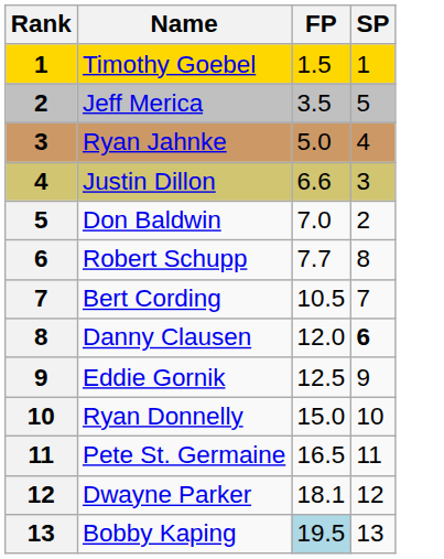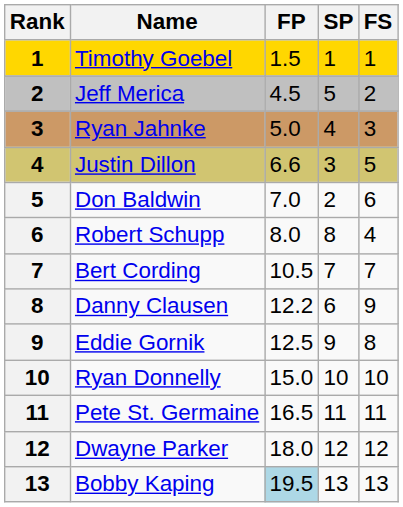+ column: FS | 1 | 2 | 3 | 5 | 6 | 4 | 7 | 9 | 8 | 10 | 11 | 12 | 13
Jeff Merica | FP: 3.5 -> 4.5
Robert Schupp | FP: 7.7 -> 8.0
Danny Clausen | FP: 12.0 -> 12.2
Danny Clausen | SP: bold -> normal
Dwayne Parker | FP: 18.1 -> 18.0
